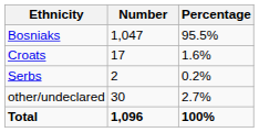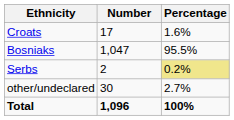rows swapped: Bosniaks <-> Croats
Serbs | Percentage: no background -> khaki background
